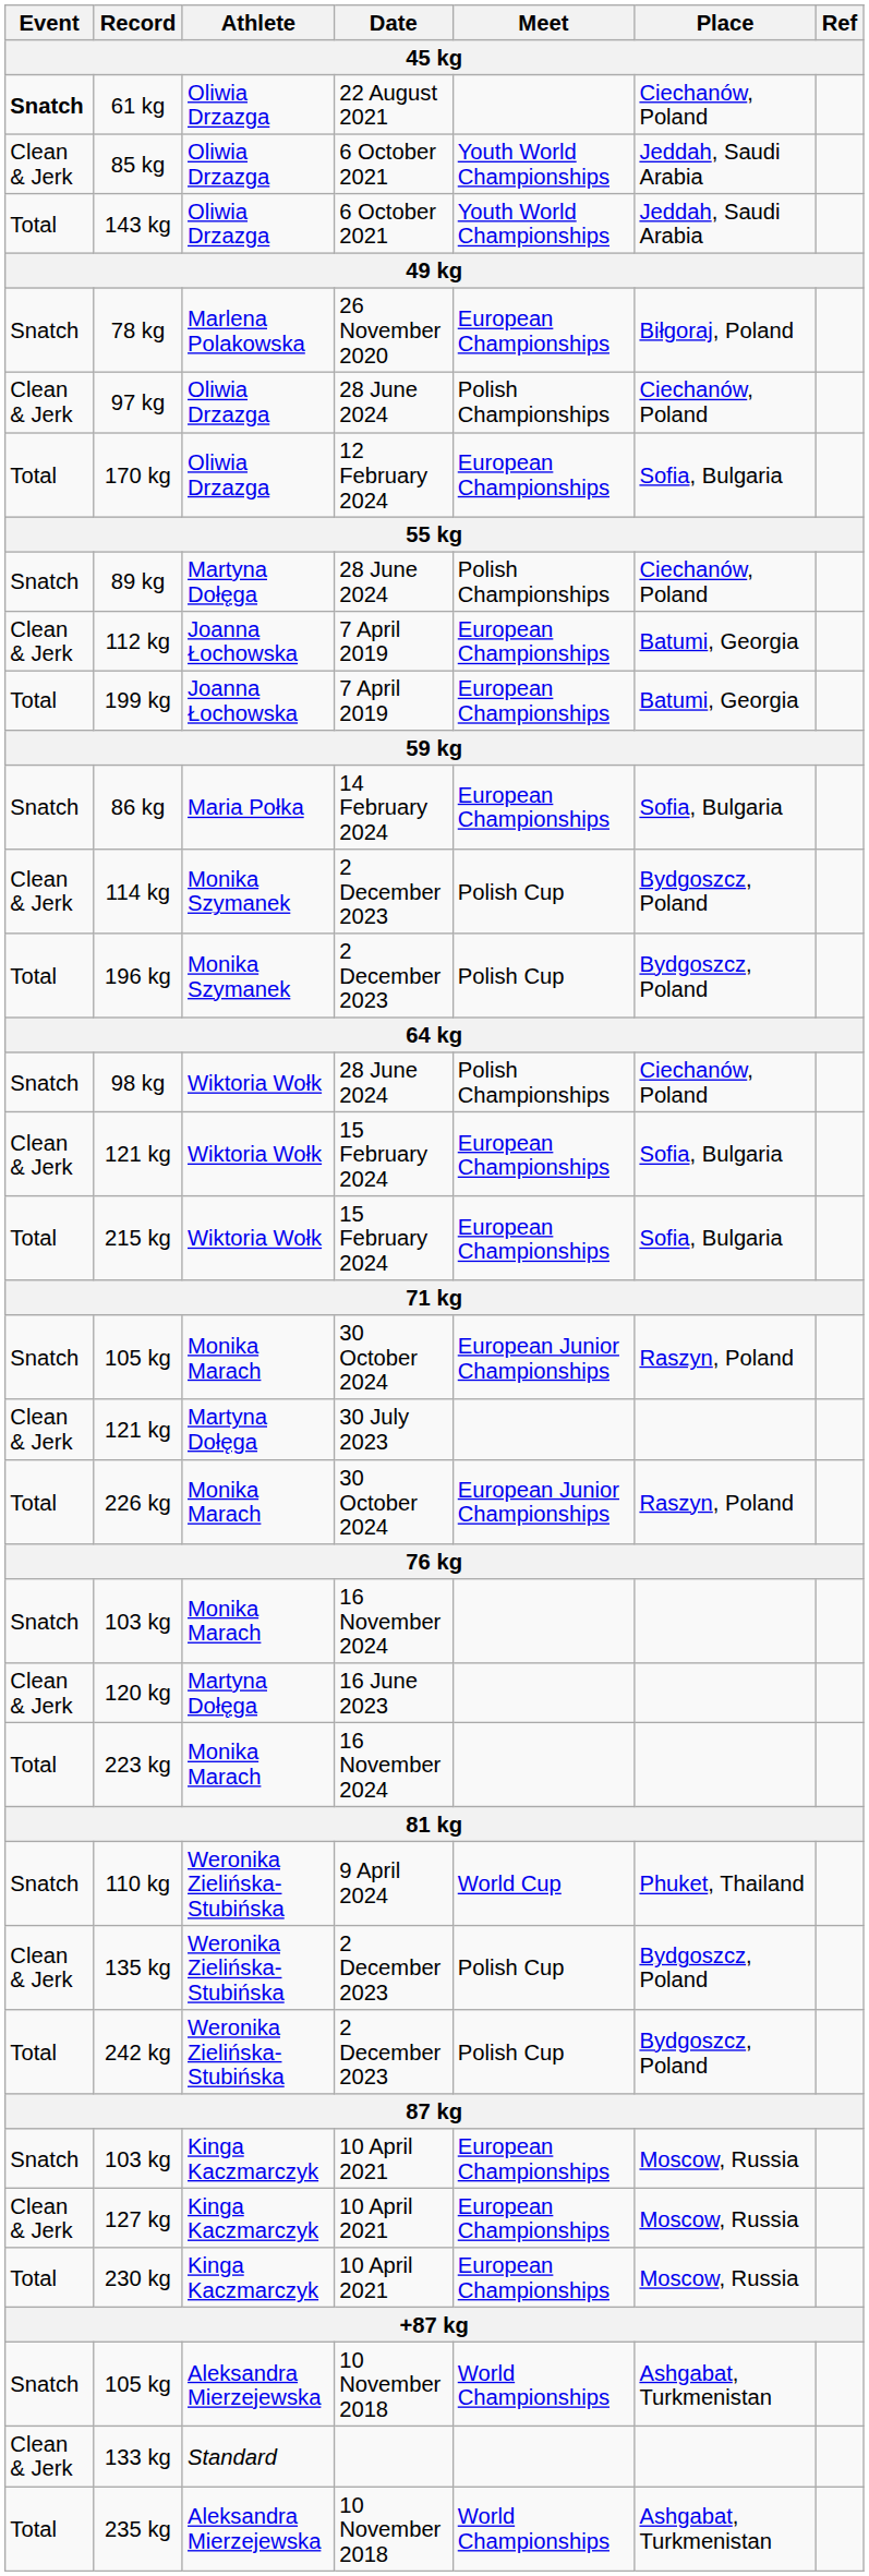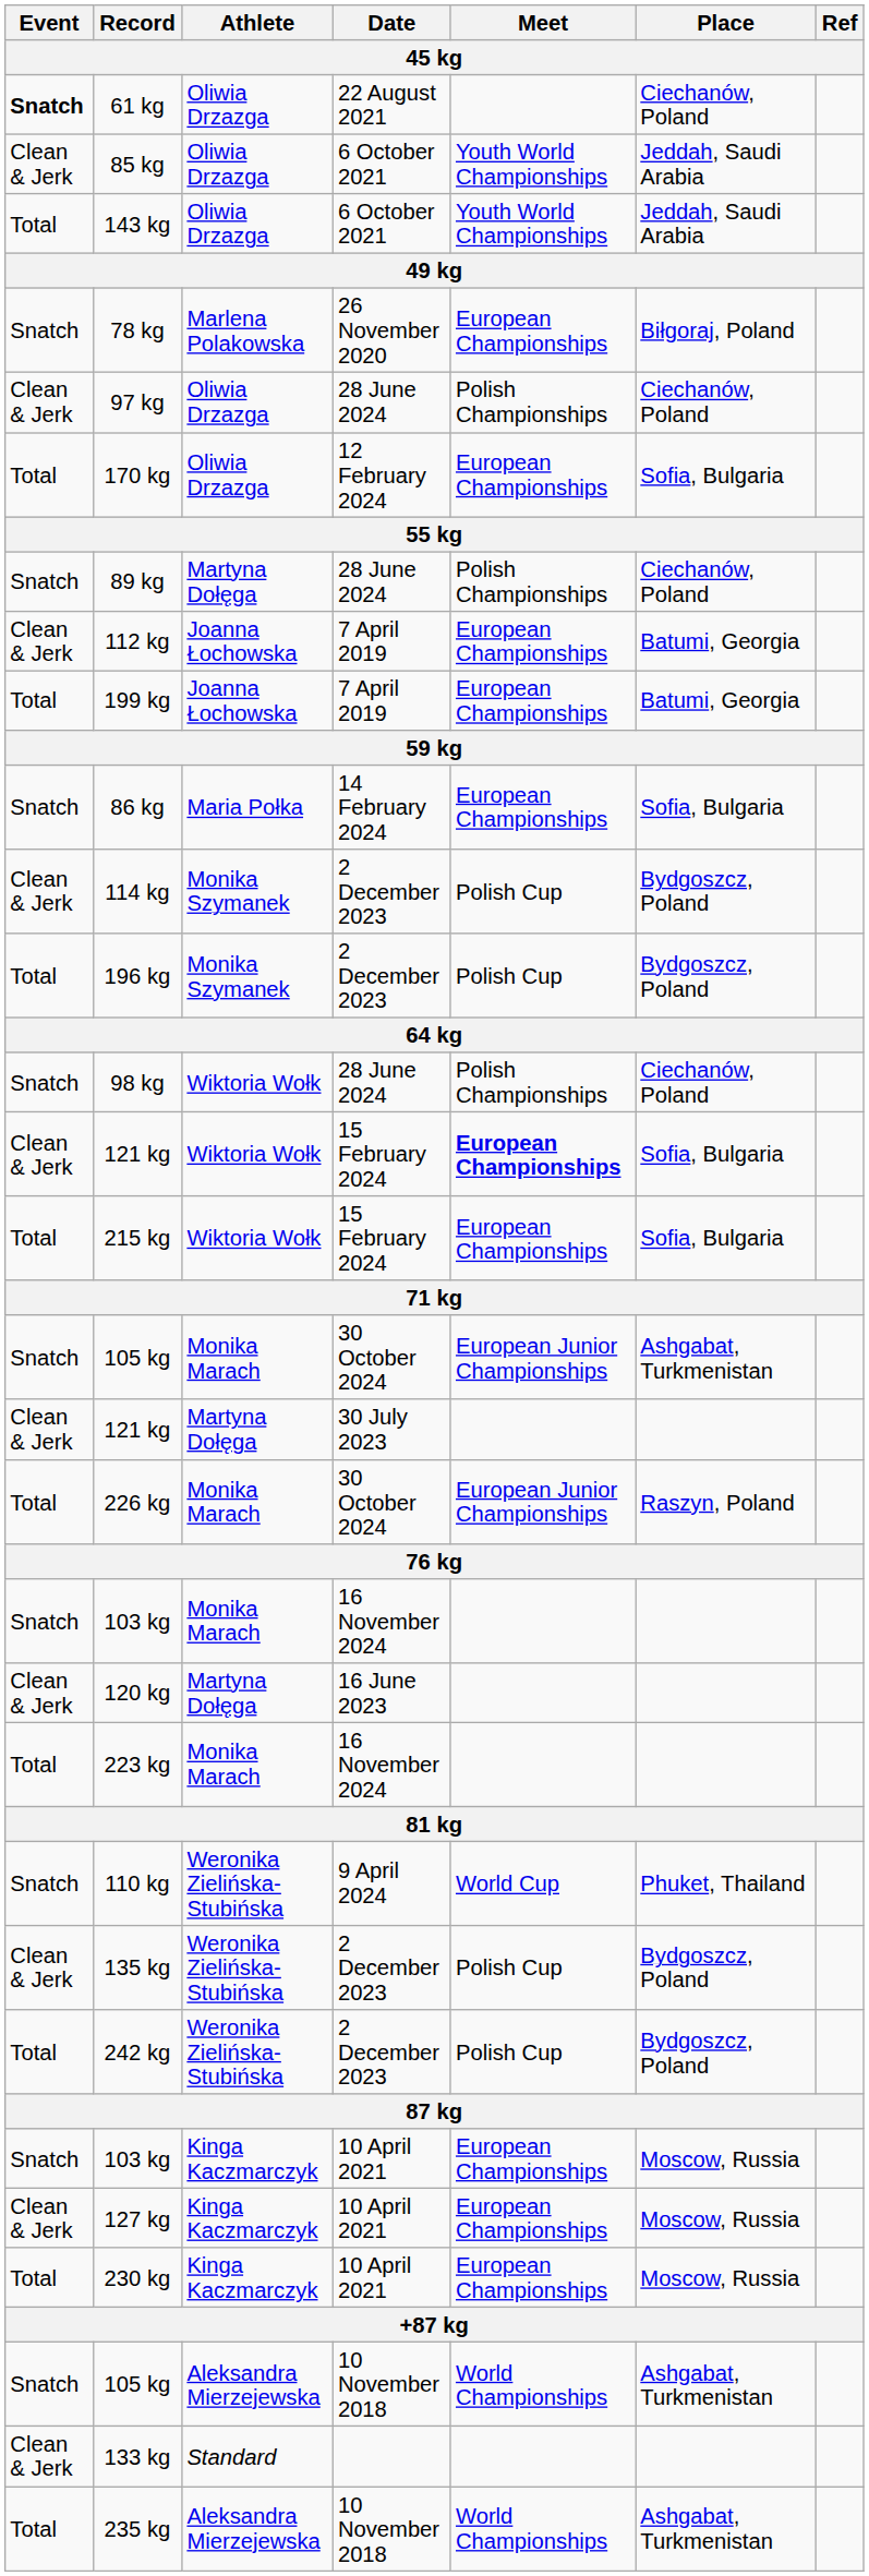121 kg / 15 February 2024 | Meet: normal -> bold
105 kg / 30 October 2024 | Place: Raszyn, Poland -> Ashgabat, Turkmenistan
